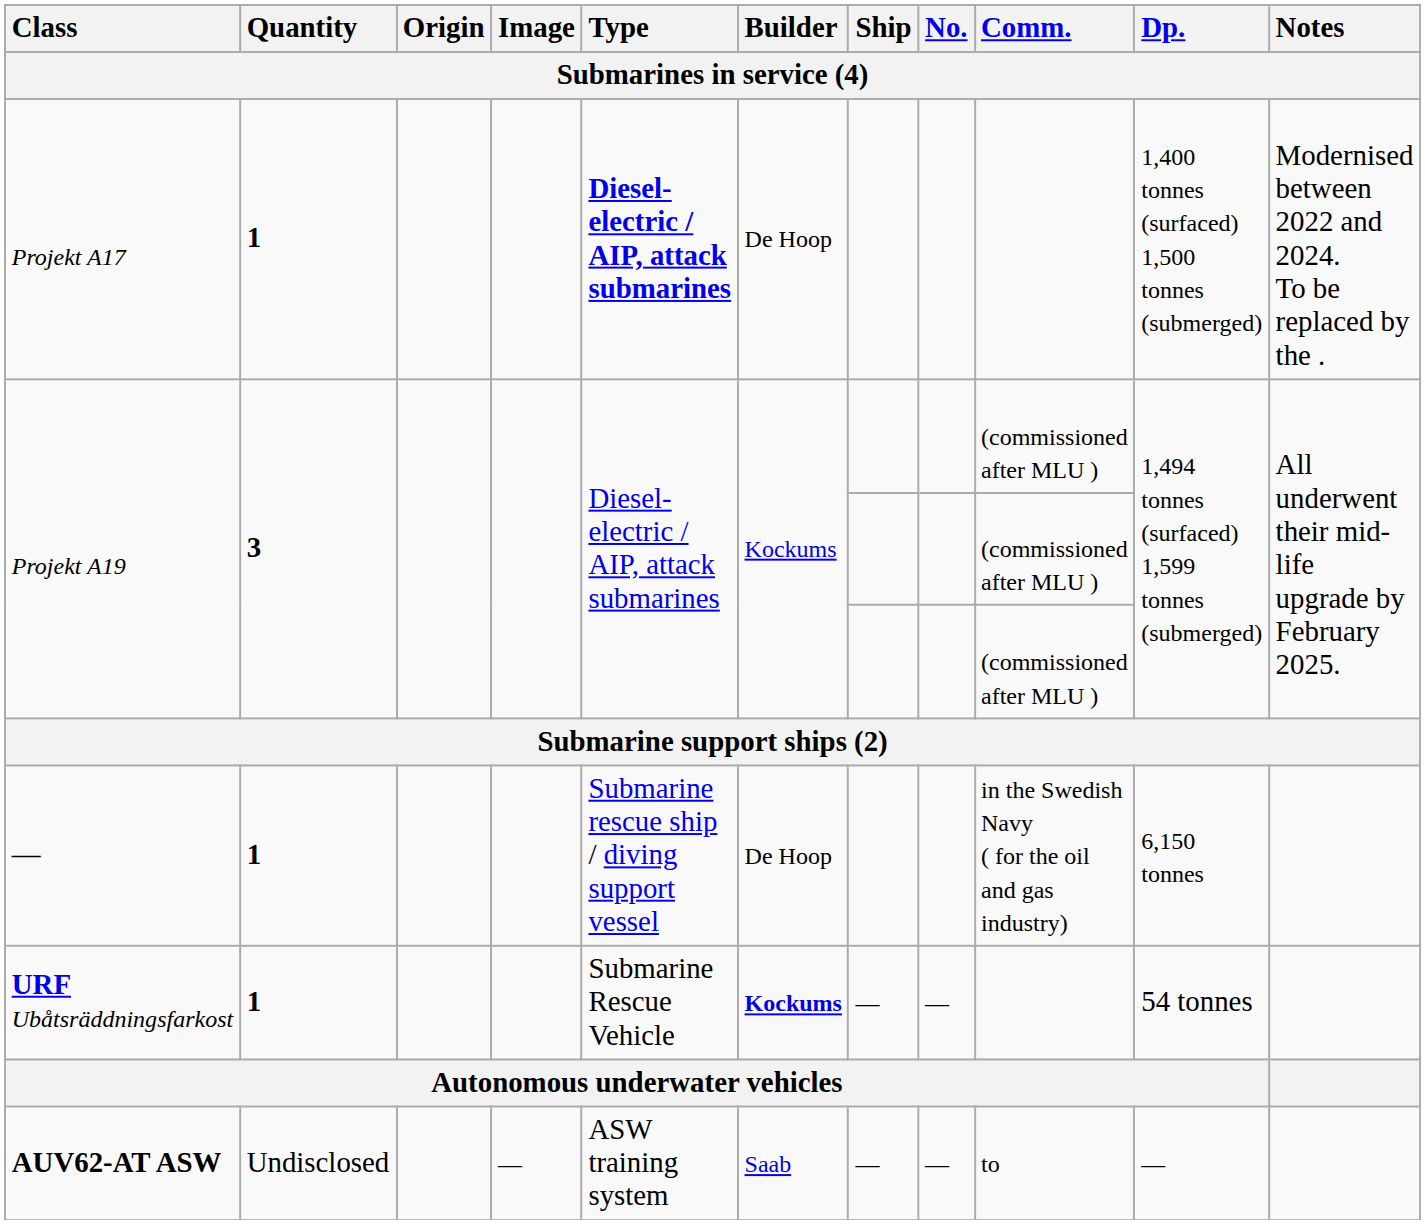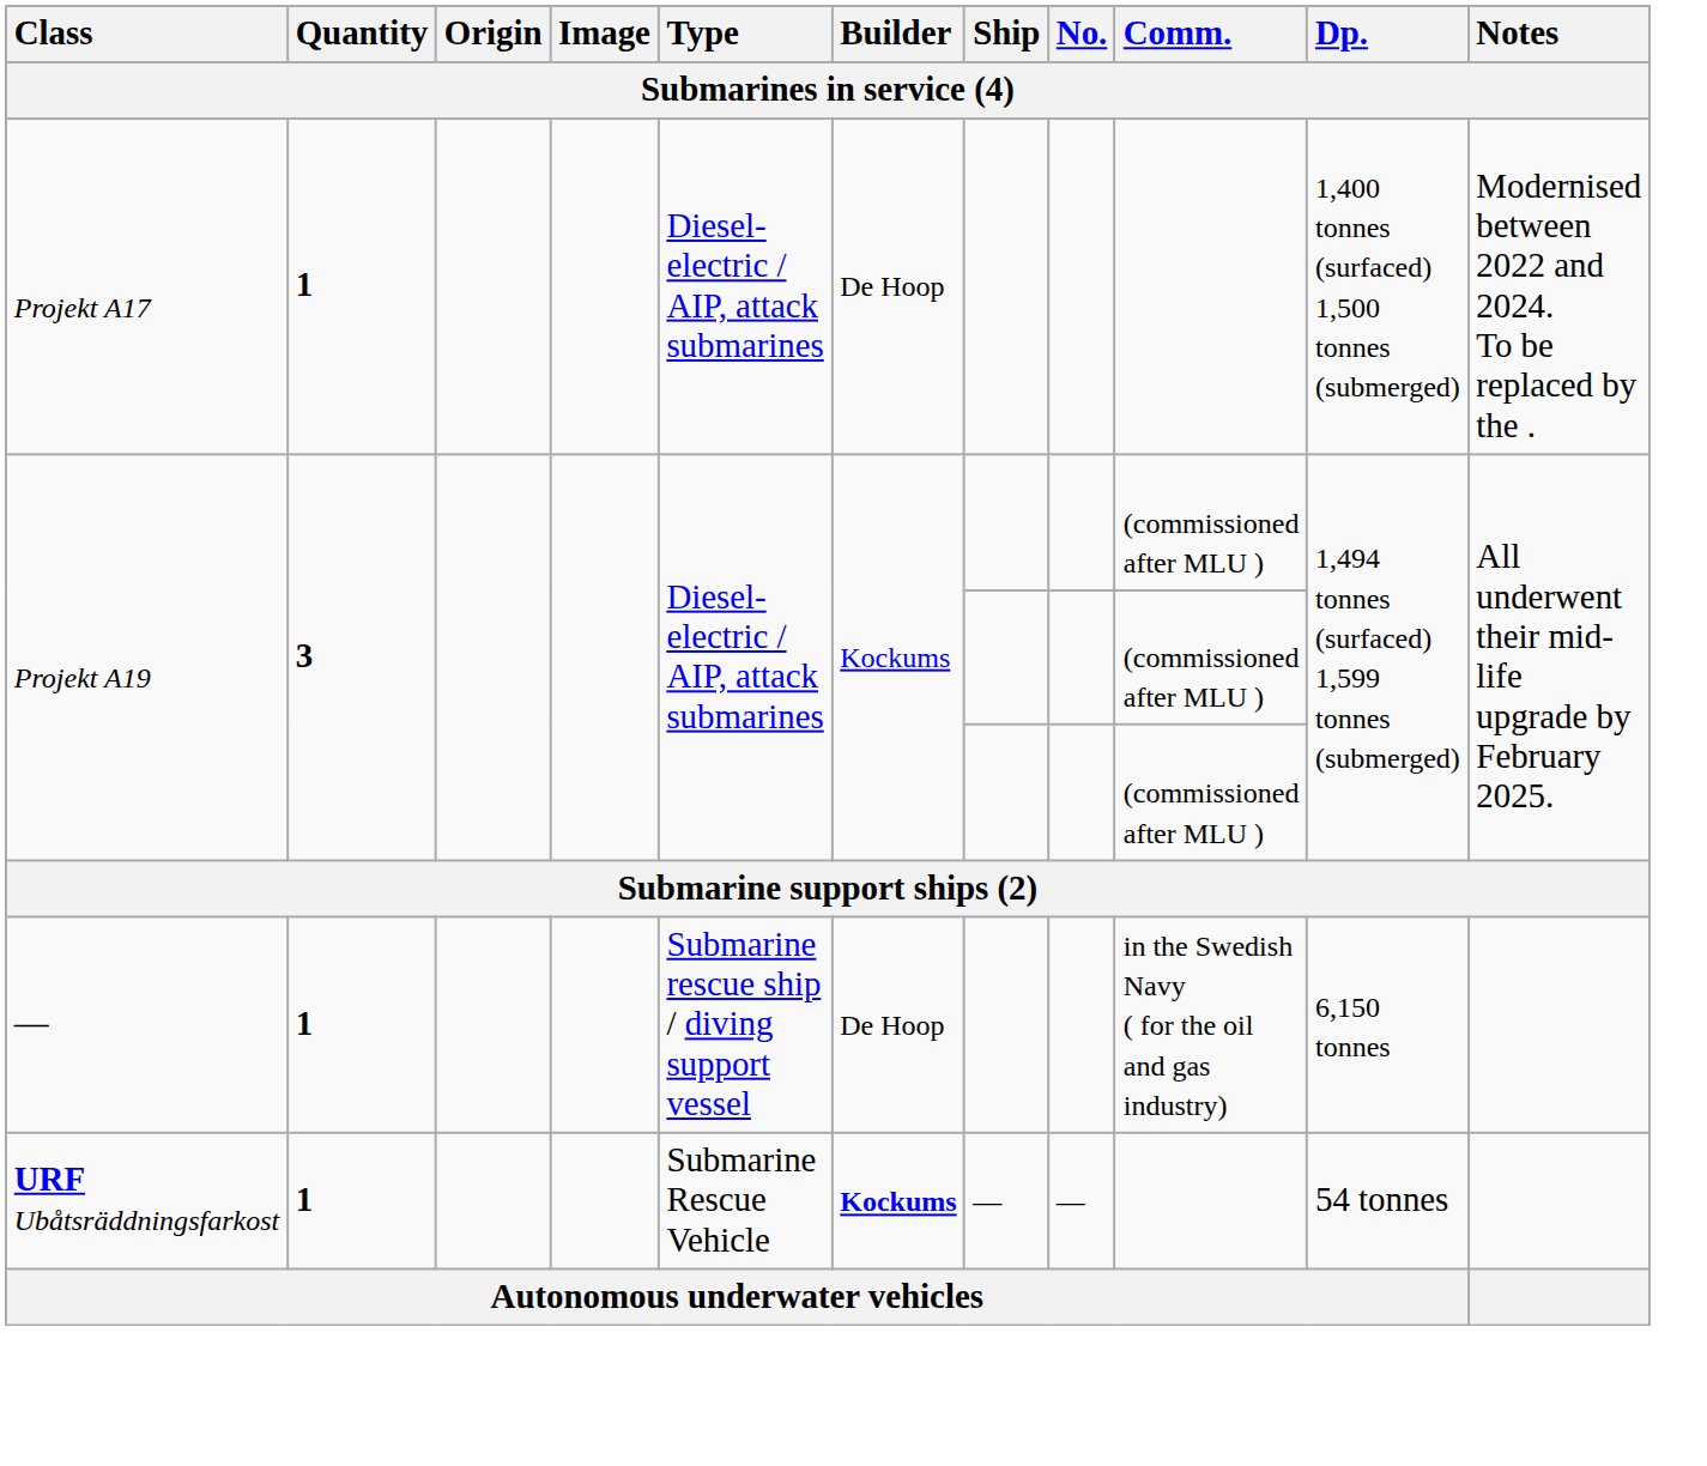Projekt A17 | Type: bold -> normal
- row: AUV62-AT ASW | Undisclosed | — | ASW training system | Saab | — | — | to | —
